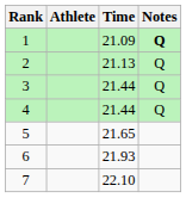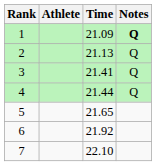3 | Time: 21.44 -> 21.41
6 | Time: 21.93 -> 21.92
